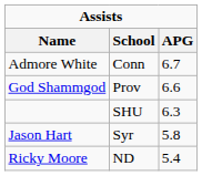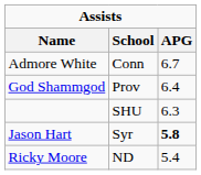God Shammgod | APG: 6.6 -> 6.4
Jason Hart | APG: normal -> bold
